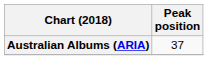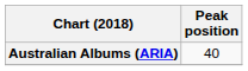Australian Albums (ARIA) | Peak position: 37 -> 40
